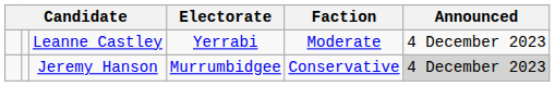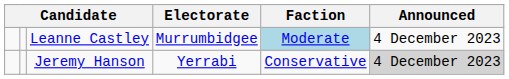Leanne Castley | Electorate: Yerrabi -> Murrumbidgee
Leanne Castley | Faction: no background -> lightblue background
Jeremy Hanson | Electorate: Murrumbidgee -> Yerrabi
